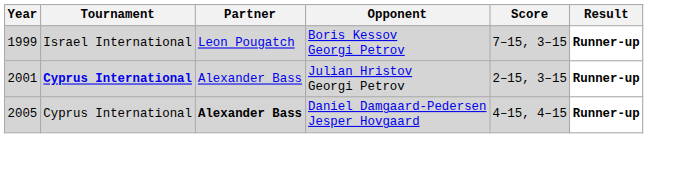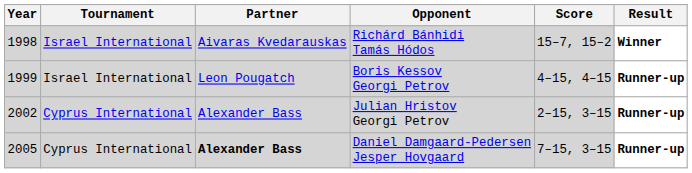+ row: 1998 | Israel International | Aivaras Kvedarauskas | Richárd Bánhidi Tamás Hódos | 15–7, 15–2 | Winner
Boris Kessov Georgi Petrov | Score: 7–15, 3–15 -> 4–15, 4–15
Julian Hristov Georgi Petrov | Year: 2001 -> 2002
Julian Hristov Georgi Petrov | Tournament: bold -> normal
Daniel Damgaard-Pedersen Jesper Hovgaard | Score: 4–15, 4–15 -> 7–15, 3–15
